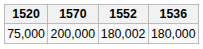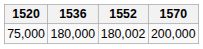columns swapped: 1536 <-> 1570
